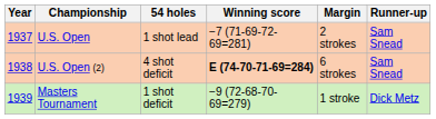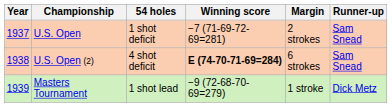U.S. Open | 54 holes: 1 shot lead -> 1 shot deficit
Masters Tournament | 54 holes: 1 shot deficit -> 1 shot lead
